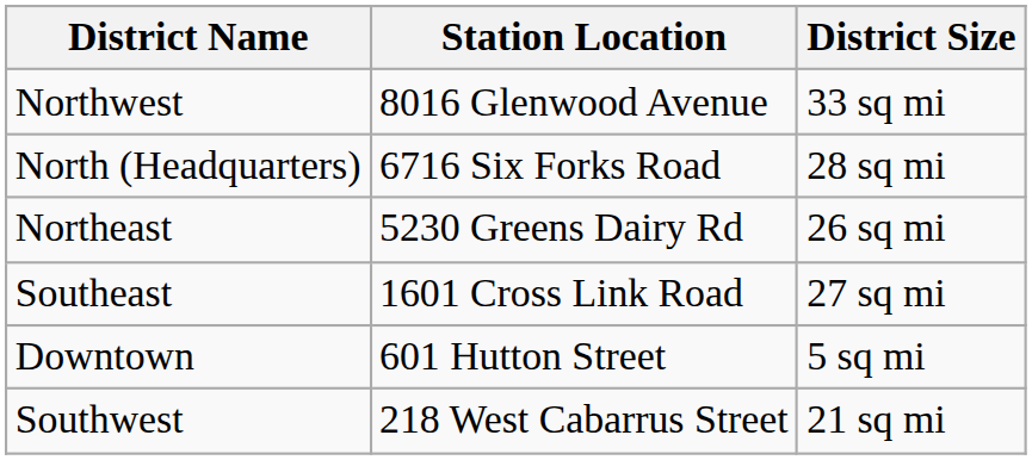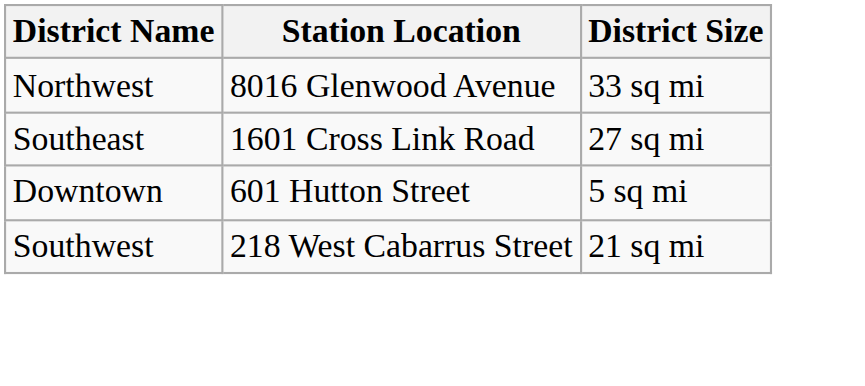- row: North (Headquarters) | 6716 Six Forks Road | 28 sq mi
- row: Northeast | 5230 Greens Dairy Rd | 26 sq mi
